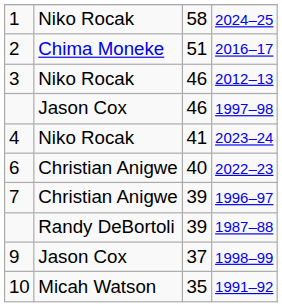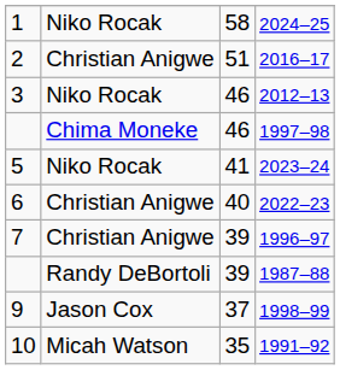2016–17 | column 2: Chima Moneke -> Christian Anigwe
1997–98 | column 2: Jason Cox -> Chima Moneke
2023–24 | column 1: 4 -> 5
